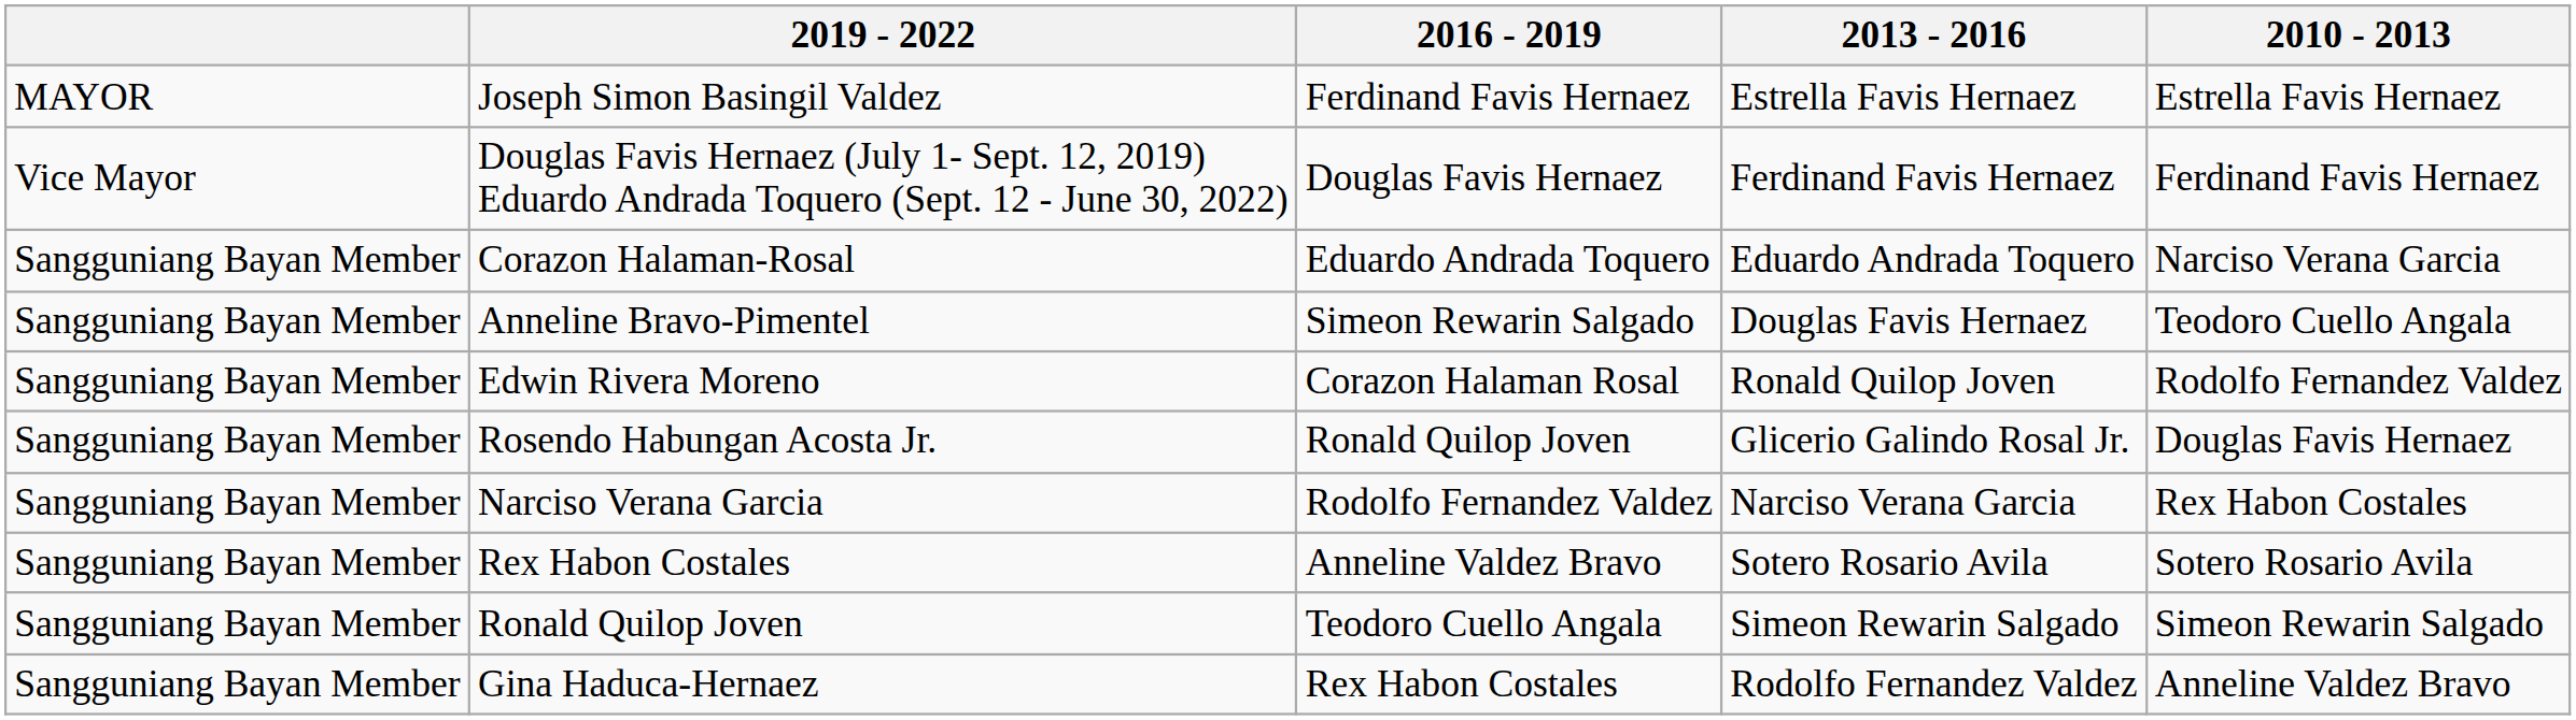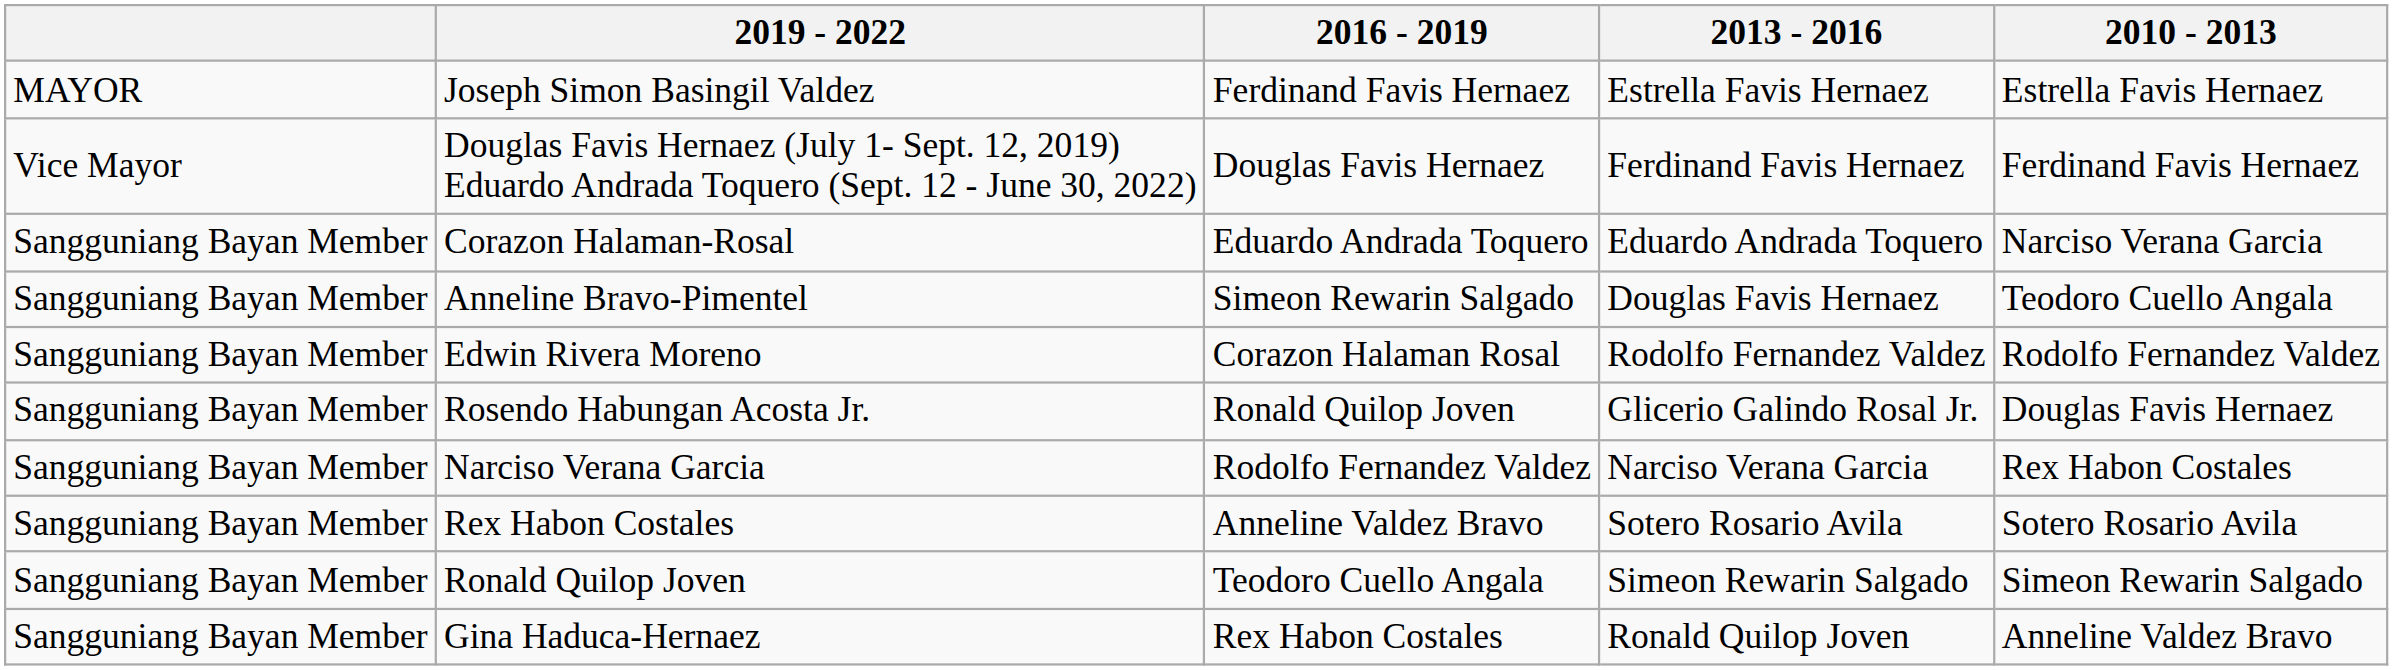Edwin Rivera Moreno | 2013 - 2016: Ronald Quilop Joven -> Rodolfo Fernandez Valdez
Gina Haduca-Hernaez | 2013 - 2016: Rodolfo Fernandez Valdez -> Ronald Quilop Joven
